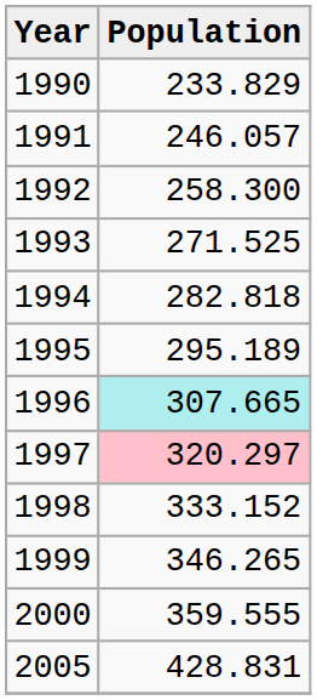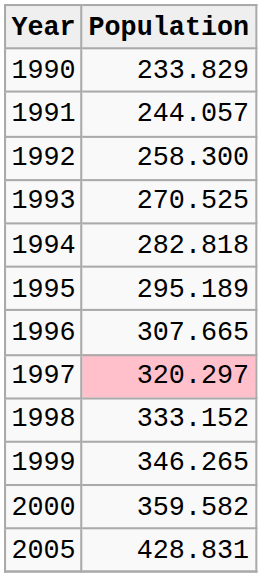1991 | Population: 246.057 -> 244.057
1993 | Population: 271.525 -> 270.525
1996 | Population: paleturquoise background -> no background
2000 | Population: 359.555 -> 359.582
